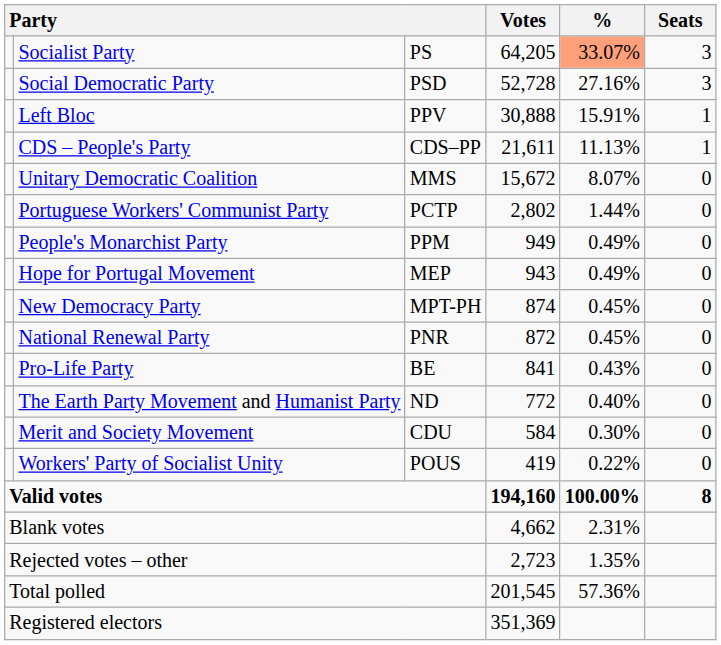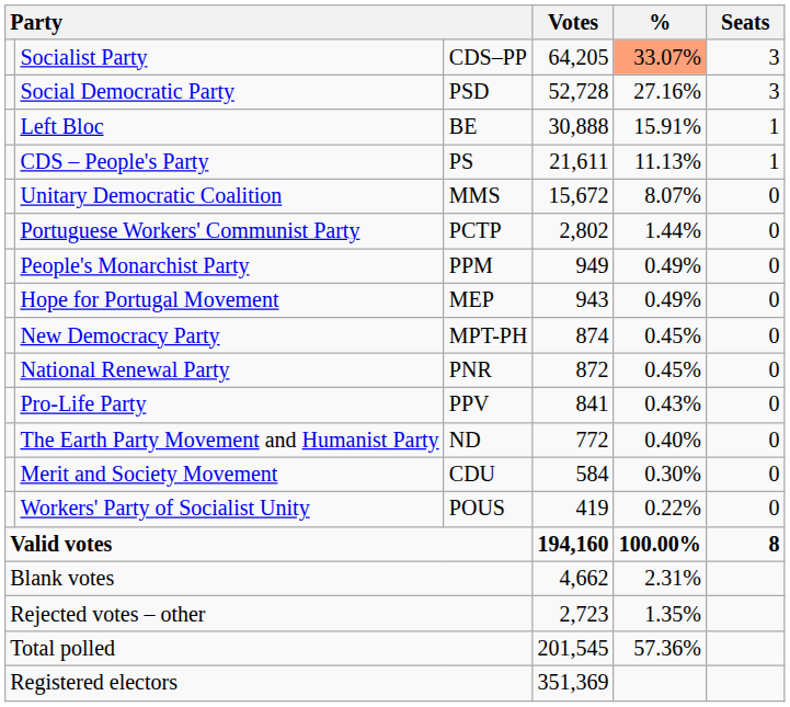Socialist Party | column 3: PS -> CDS–PP
Left Bloc | column 3: PPV -> BE
CDS – People's Party | column 3: CDS–PP -> PS
Pro-Life Party | column 3: BE -> PPV
